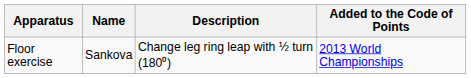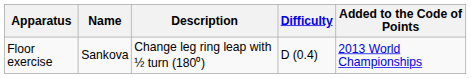+ column: Difficulty | D (0.4)
